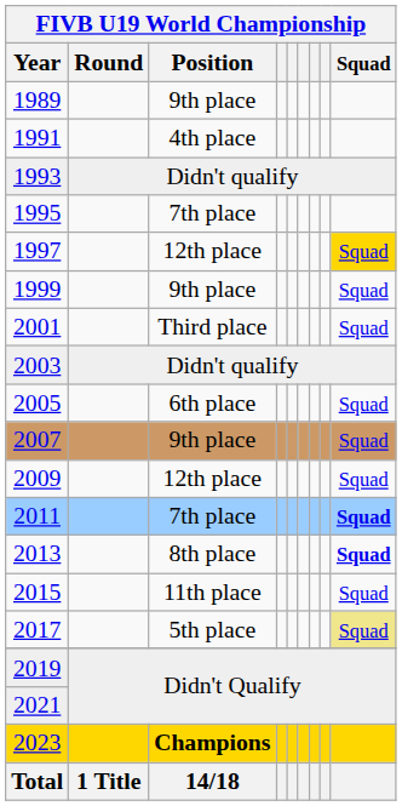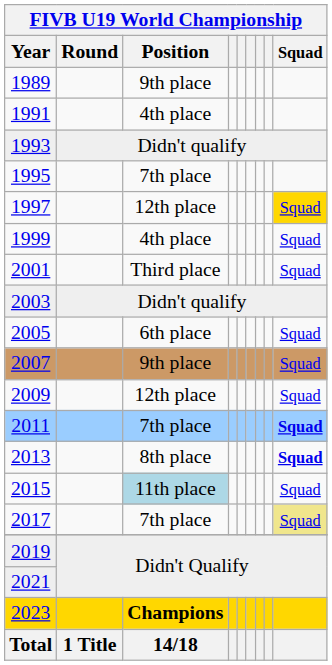1999 | FIVB U19 World Championship / Position: 9th place -> 4th place
2015 | FIVB U19 World Championship / Position: no background -> lightblue background
2017 | FIVB U19 World Championship / Position: 5th place -> 7th place
